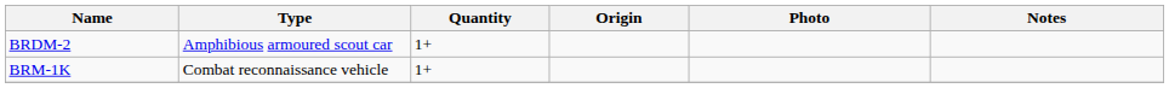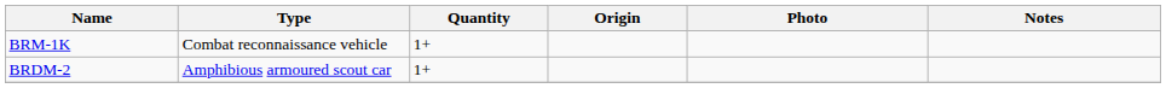rows swapped: BRM-1K <-> BRDM-2
